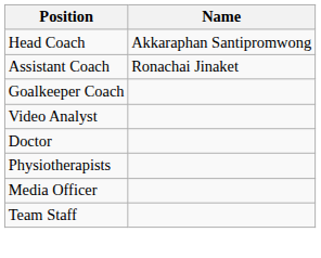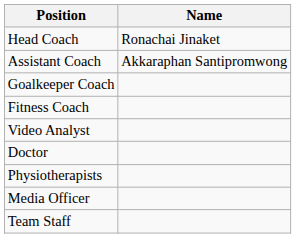Head Coach | Name: Akkaraphan Santipromwong -> Ronachai Jinaket
Assistant Coach | Name: Ronachai Jinaket -> Akkaraphan Santipromwong
+ row: Fitness Coach
